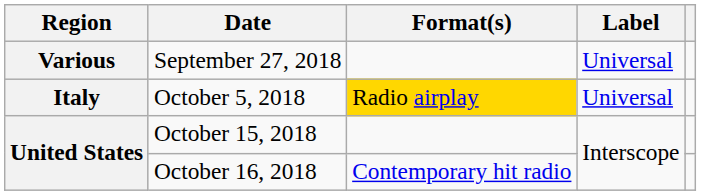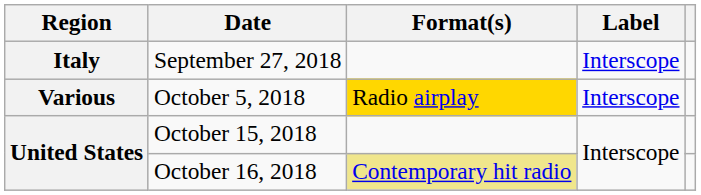September 27, 2018 | Region: Various -> Italy
September 27, 2018 | Label: Universal -> Interscope
October 5, 2018 | Region: Italy -> Various
October 5, 2018 | Label: Universal -> Interscope
October 16, 2018 | Format(s): no background -> khaki background
